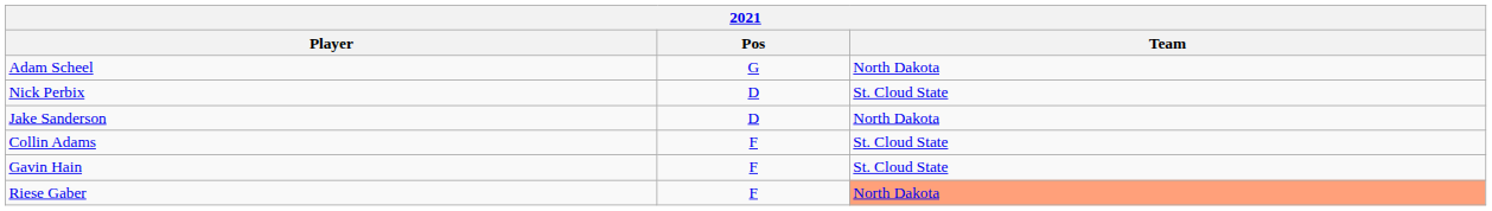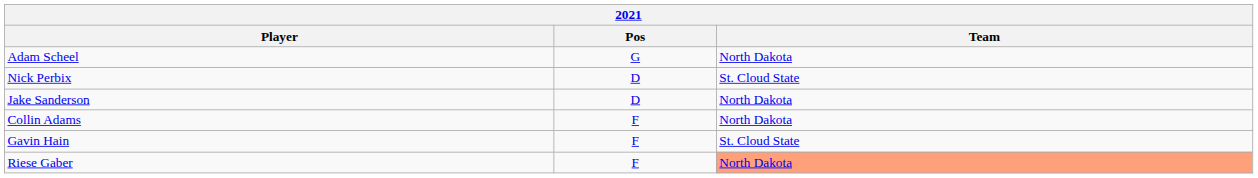Collin Adams | Team: St. Cloud State -> North Dakota
